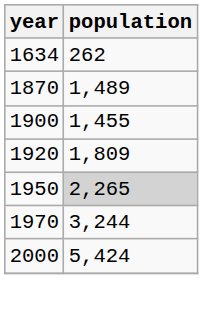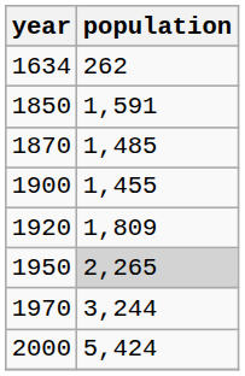+ row: 1850 | 1,591
1870 | population: 1,489 -> 1,485
